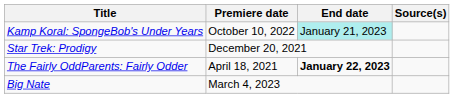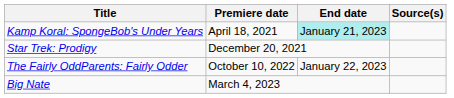Kamp Koral: SpongeBob's Under Years | Premiere date: October 10, 2022 -> April 18, 2021
The Fairly OddParents: Fairly Odder | Premiere date: April 18, 2021 -> October 10, 2022
The Fairly OddParents: Fairly Odder | End date: bold -> normal
